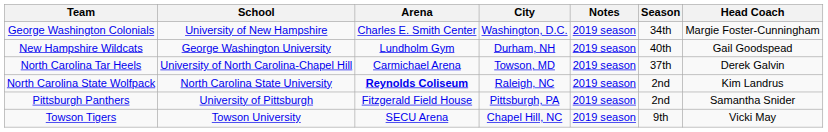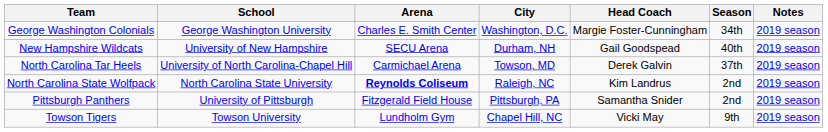columns swapped: Head Coach <-> Notes
George Washington Colonials | School: University of New Hampshire -> George Washington University
New Hampshire Wildcats | School: George Washington University -> University of New Hampshire
New Hampshire Wildcats | Arena: Lundholm Gym -> SECU Arena
Towson Tigers | Arena: SECU Arena -> Lundholm Gym
